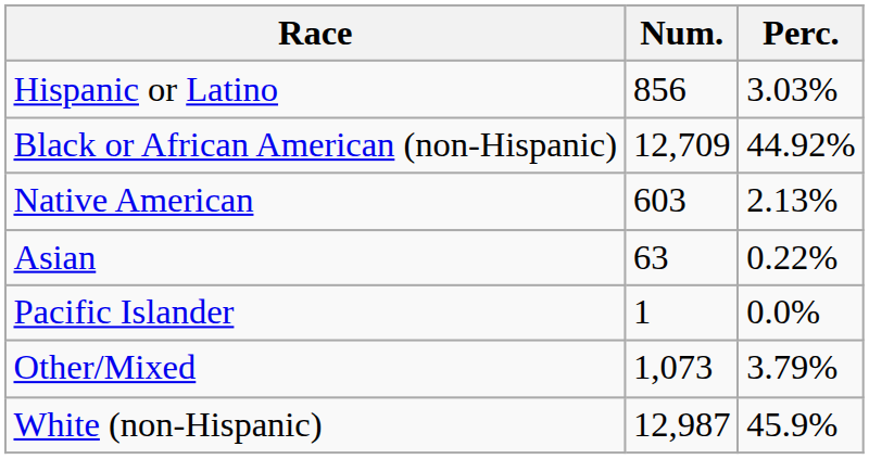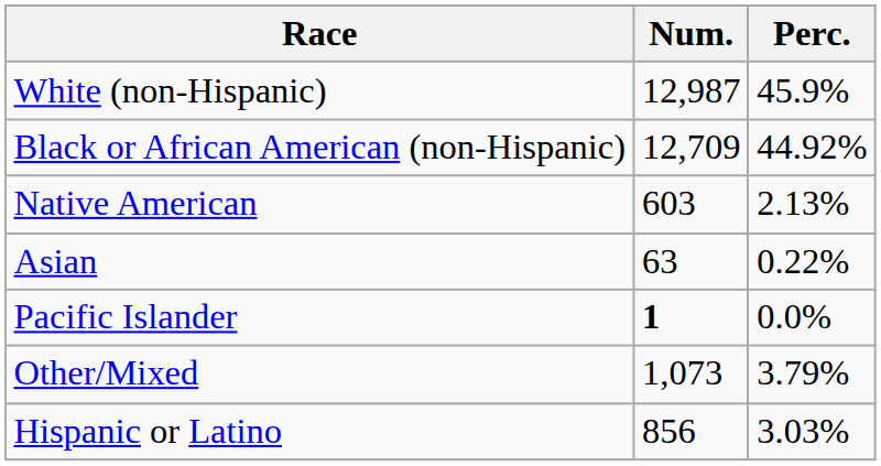rows swapped: White (non-Hispanic) <-> Hispanic or Latino
Pacific Islander | Num.: normal -> bold
